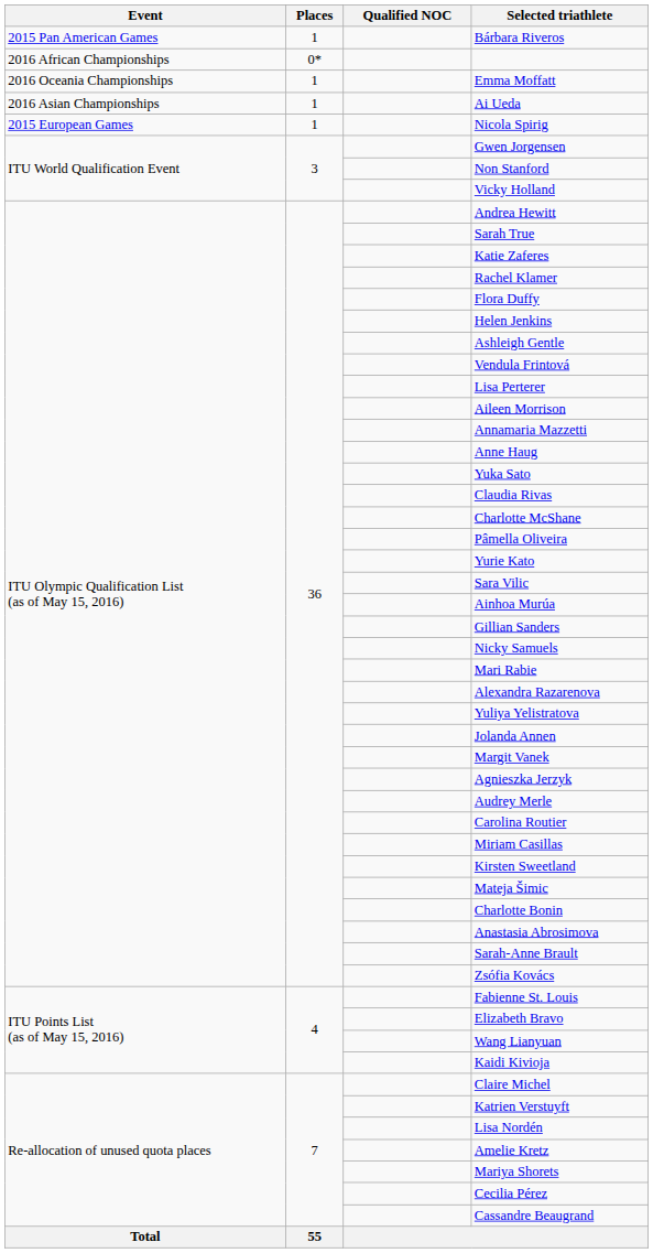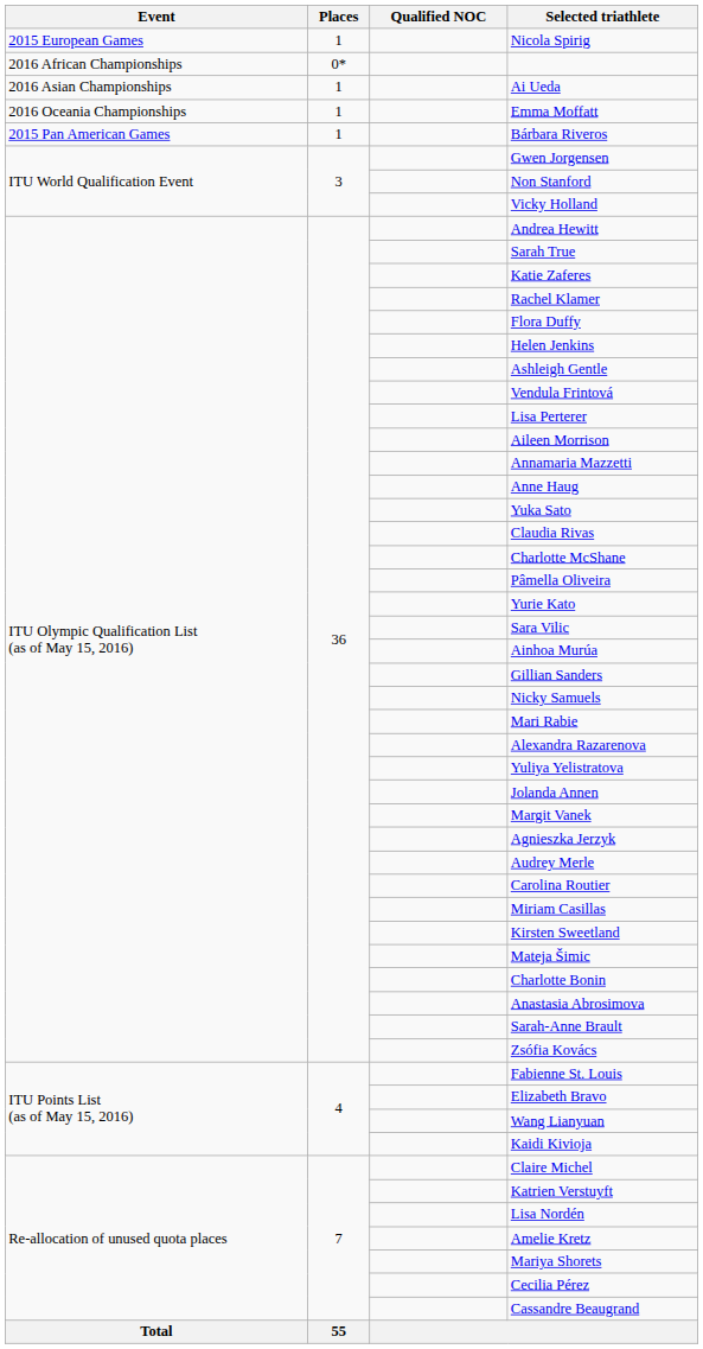rows swapped: Nicola Spirig <-> Bárbara Riveros
rows swapped: Ai Ueda <-> Emma Moffatt
